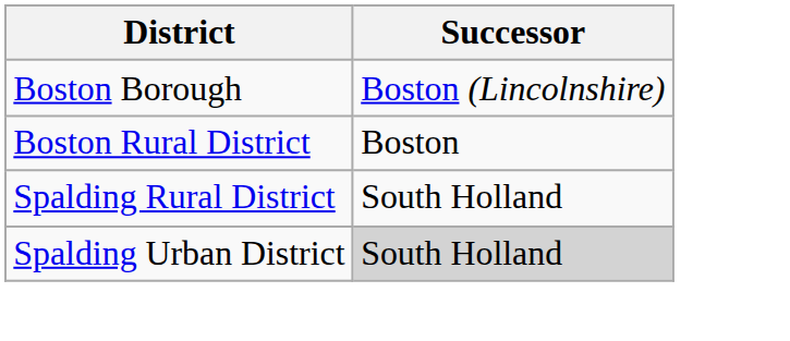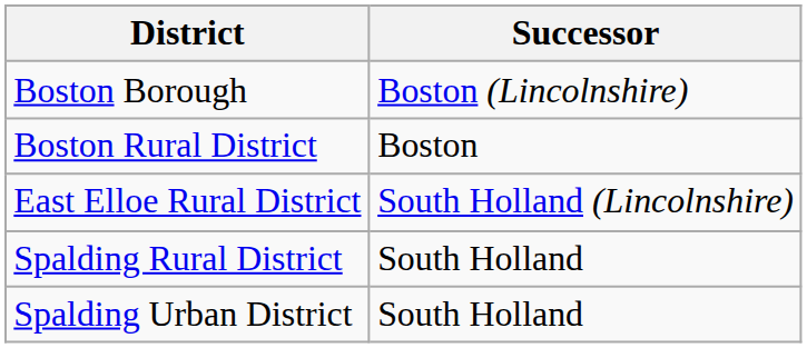+ row: East Elloe Rural District | South Holland (Lincolnshire)
Spalding Urban District | Successor: lightgrey background -> no background
